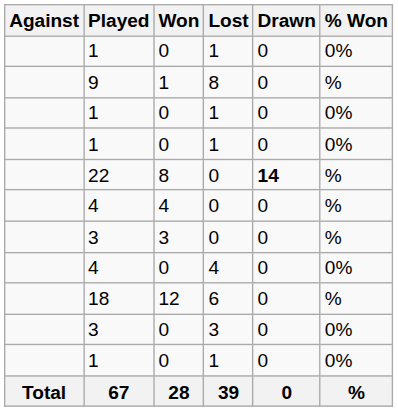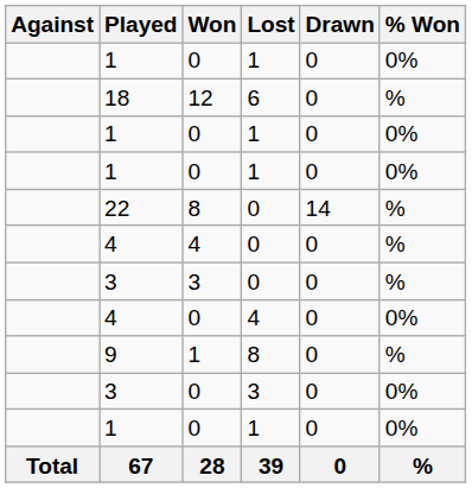rows swapped: 9 <-> 18
22 | Drawn: bold -> normal
